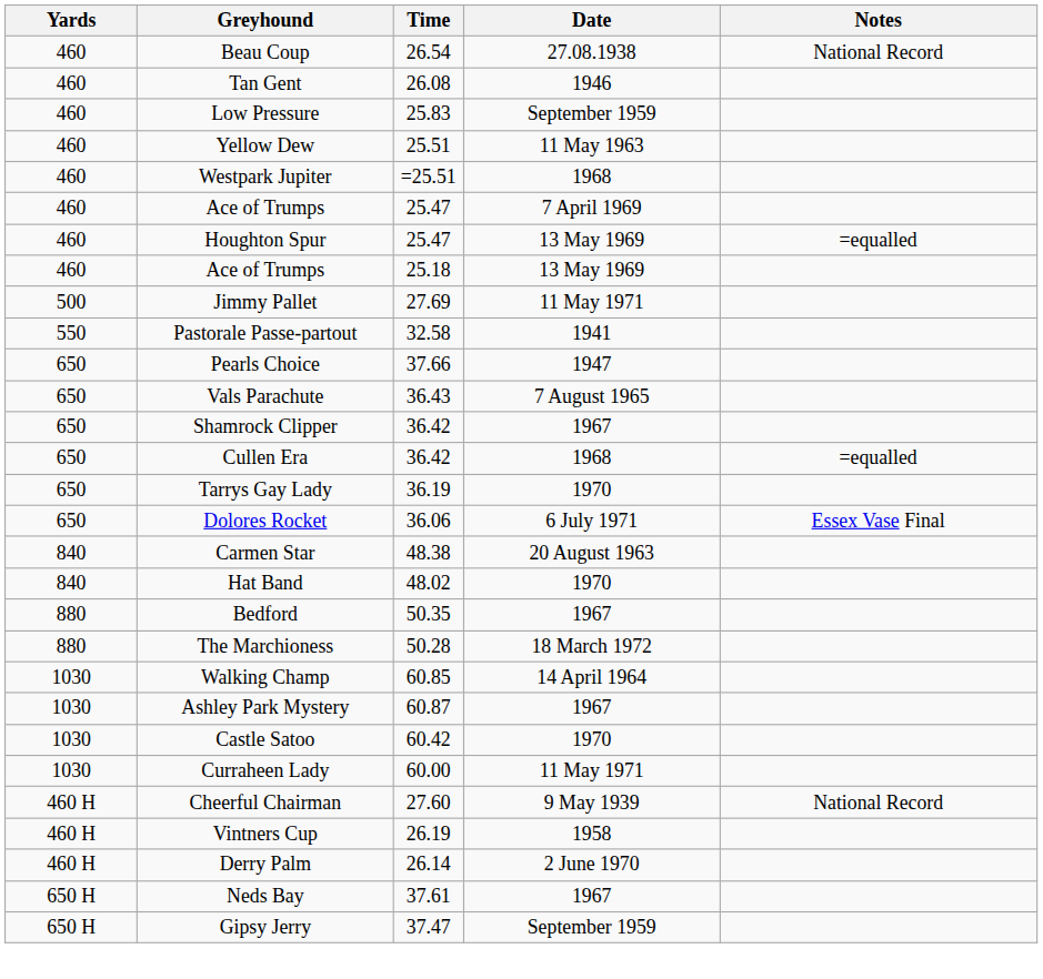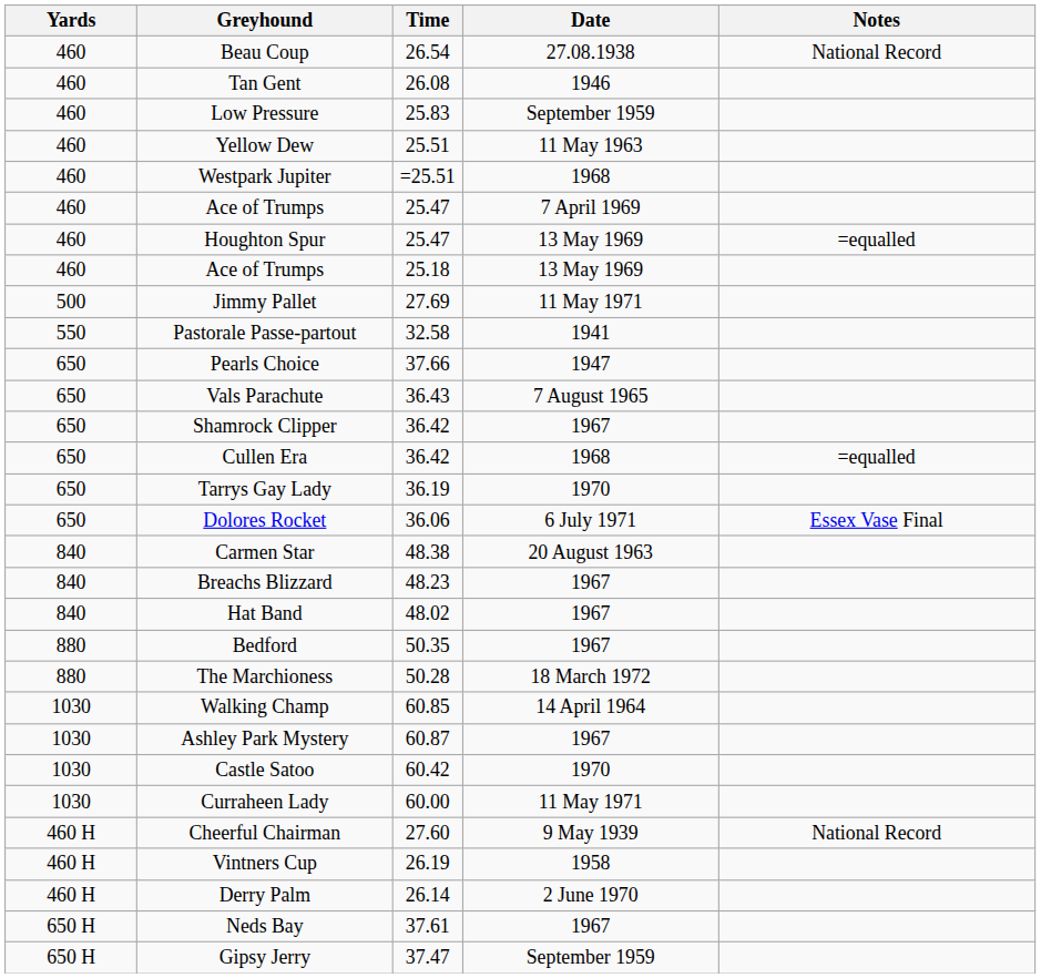+ row: 840 | Breachs Blizzard | 48.23 | 1967
Hat Band | Date: 1970 -> 1967
